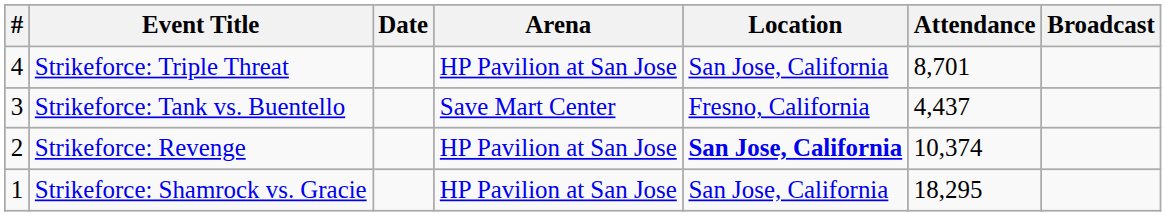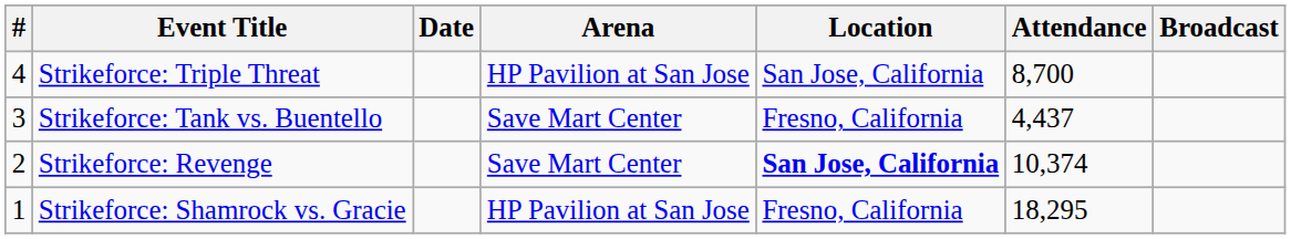Strikeforce: Triple Threat | Attendance: 8,701 -> 8,700
Strikeforce: Revenge | Arena: HP Pavilion at San Jose -> Save Mart Center
Strikeforce: Shamrock vs. Gracie | Location: San Jose, California -> Fresno, California
